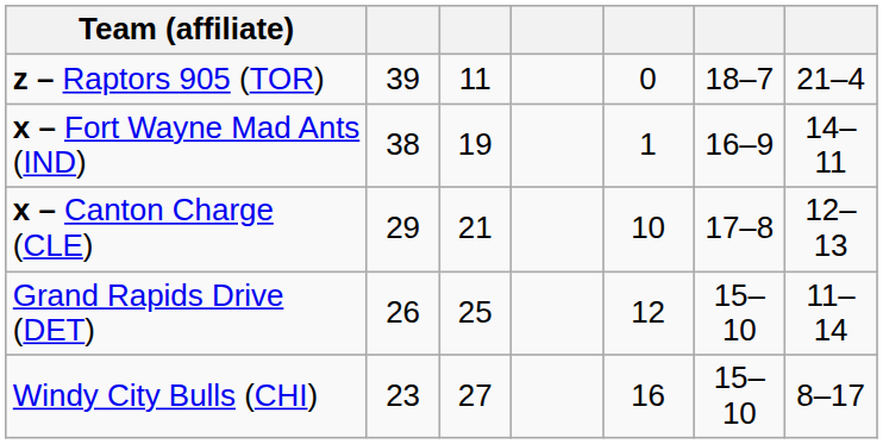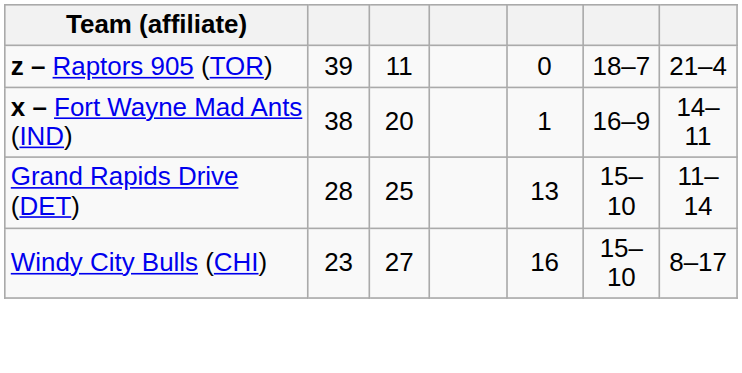x – Fort Wayne Mad Ants (IND) | column 3: 19 -> 20
- row: x – Canton Charge (CLE) | 29 | 21 | 10 | 17–8 | 12–13
Grand Rapids Drive (DET) | column 2: 26 -> 28
Grand Rapids Drive (DET) | column 5: 12 -> 13
